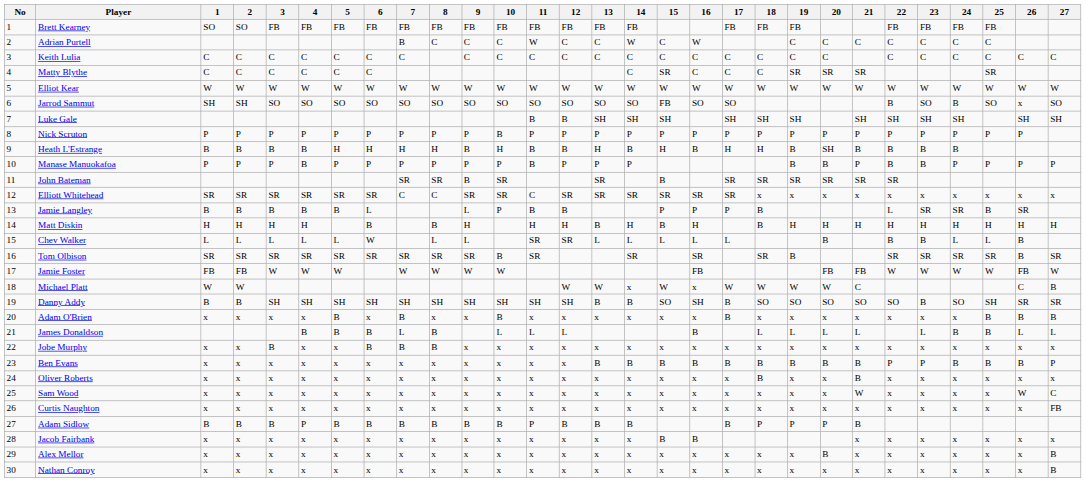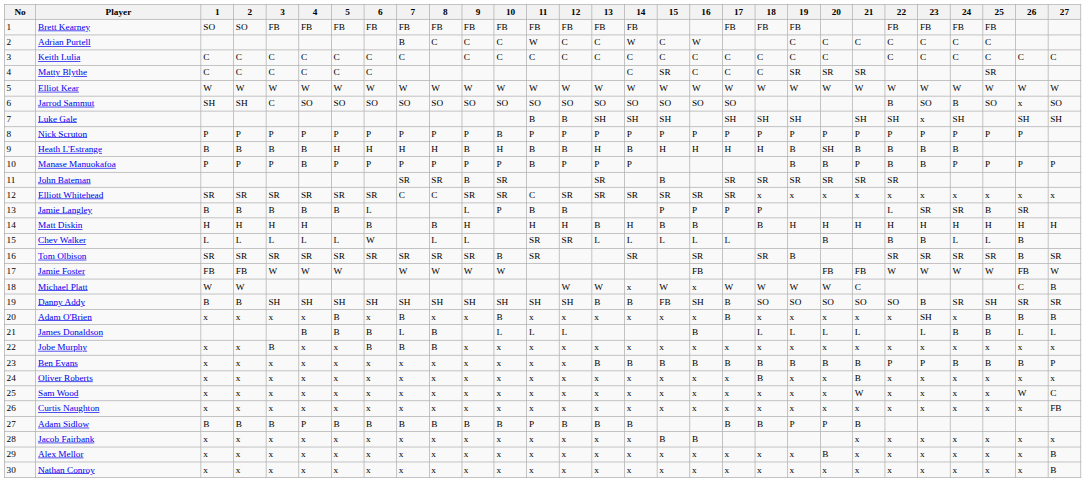Jarrod Sammut | 3: SO -> C
Jarrod Sammut | 15: FB -> SO
Luke Gale | 23: SH -> x
Heath L'Estrange | 16: B -> H
Jamie Langley | 18: B -> P
Matt Diskin | 16: H -> B
Danny Addy | 15: SO -> FB
Danny Addy | 24: SO -> SR
Adam O'Brien | 23: x -> SH
Adam Sidlow | 18: P -> B
